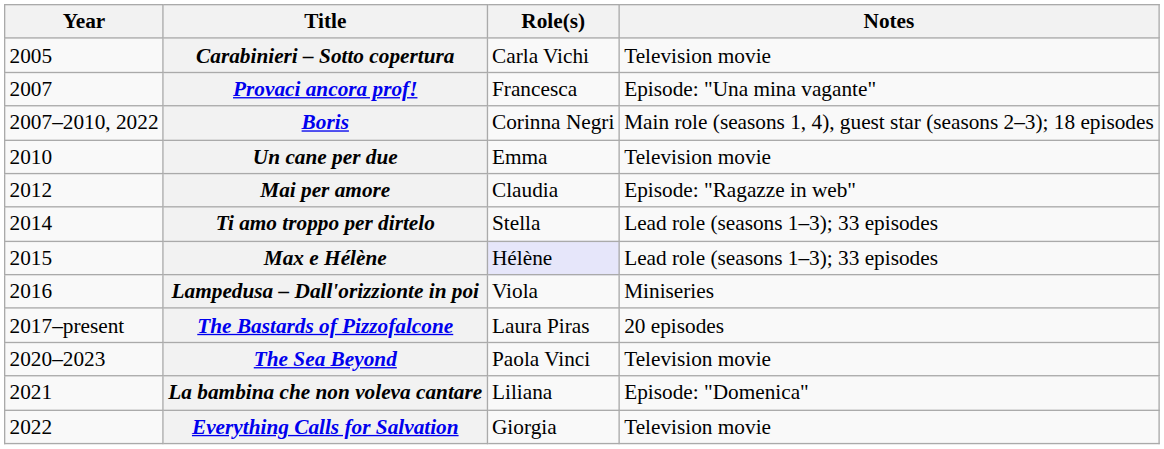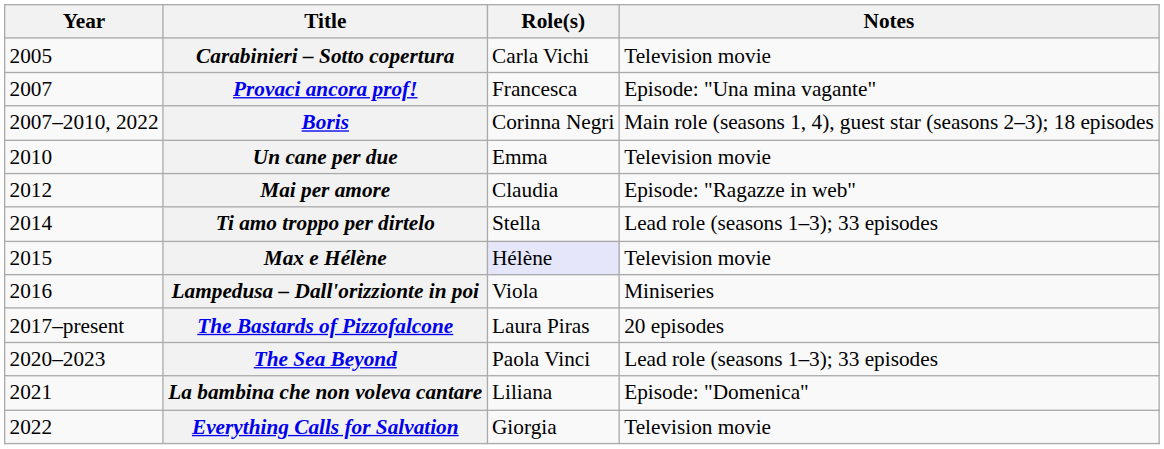Max e Hélène | Notes: Lead role (seasons 1–3); 33 episodes -> Television movie
The Sea Beyond | Notes: Television movie -> Lead role (seasons 1–3); 33 episodes
